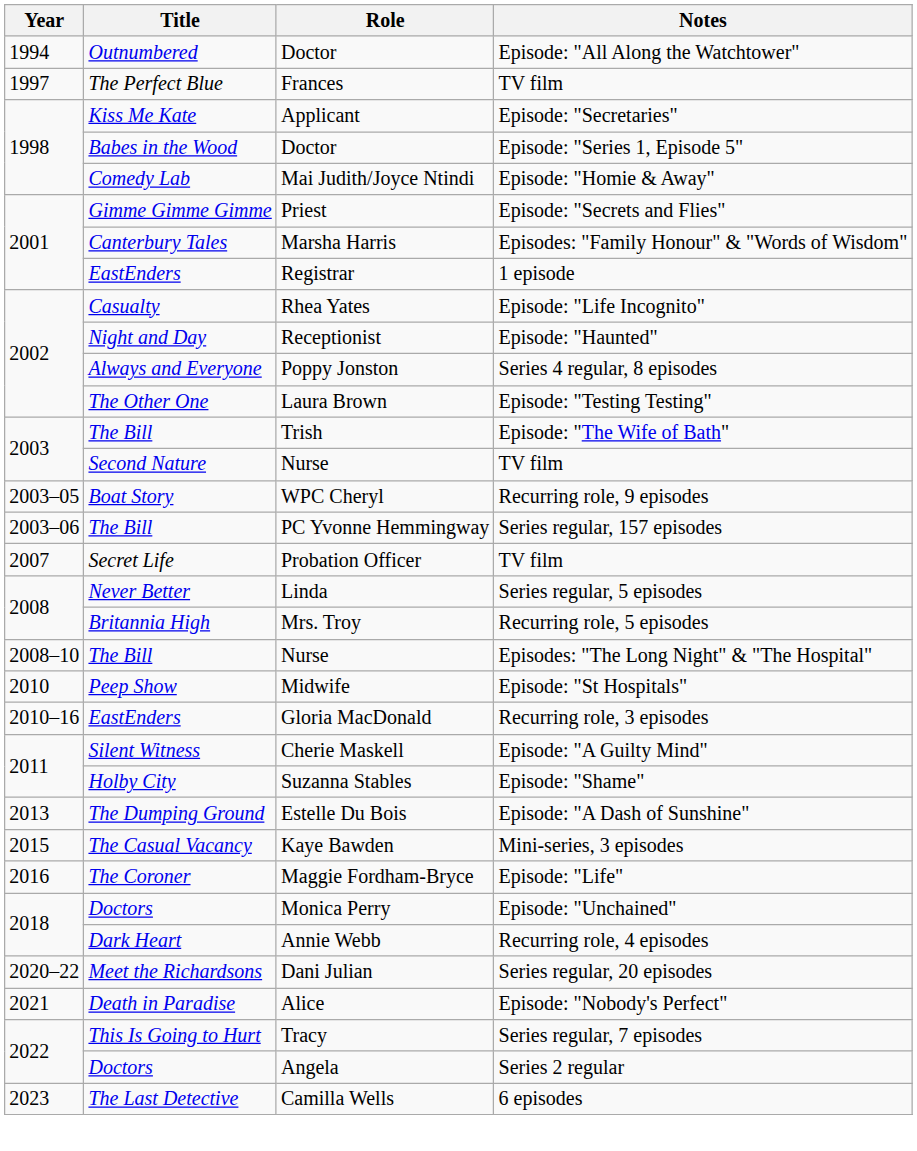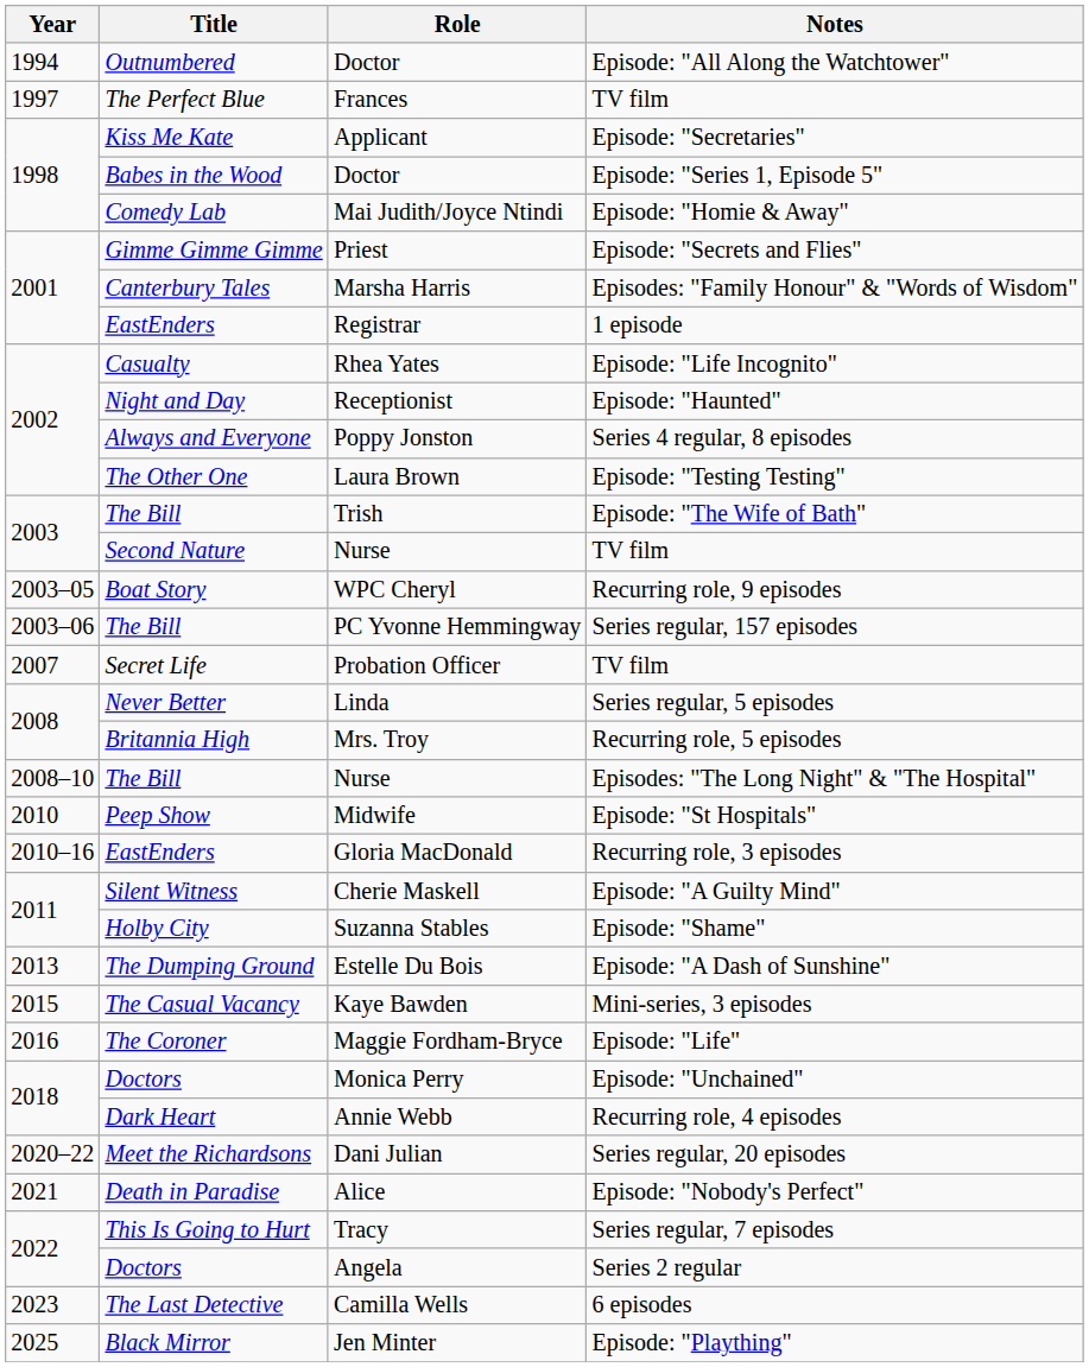+ row: 2025 | Black Mirror | Jen Minter | Episode: "Plaything"
